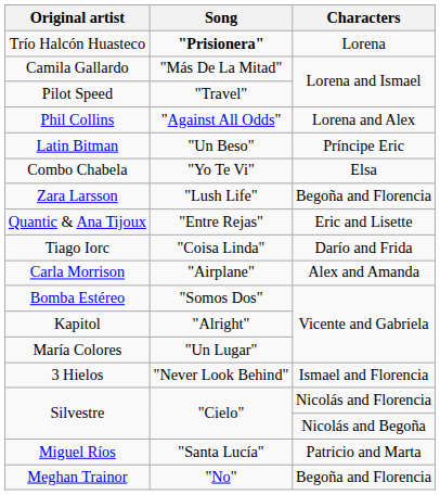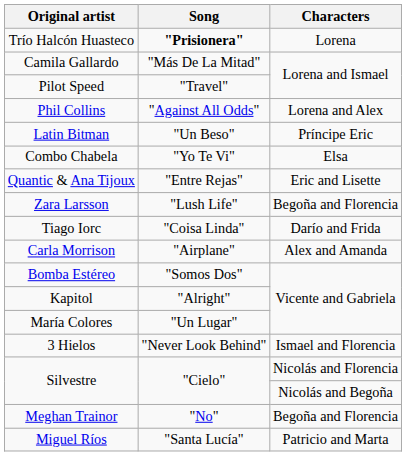rows swapped: Zara Larsson <-> Quantic & Ana Tijoux
rows swapped: Miguel Ríos <-> Meghan Trainor
